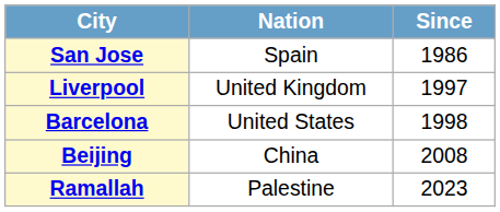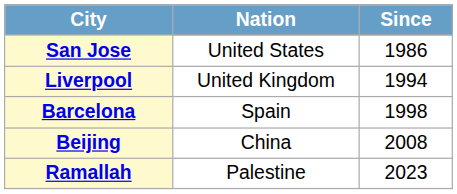San Jose | Nation: Spain -> United States
Liverpool | Since: 1997 -> 1994
Barcelona | Nation: United States -> Spain
